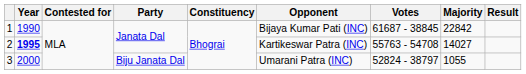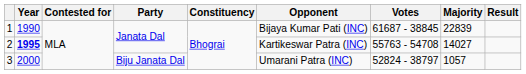1 | Majority: 22842 -> 22839
3 | Majority: 1055 -> 1057
